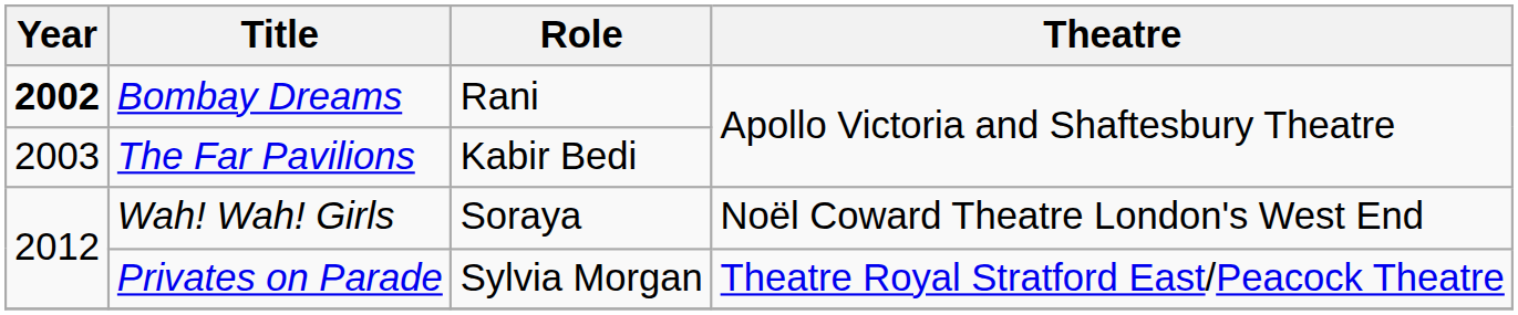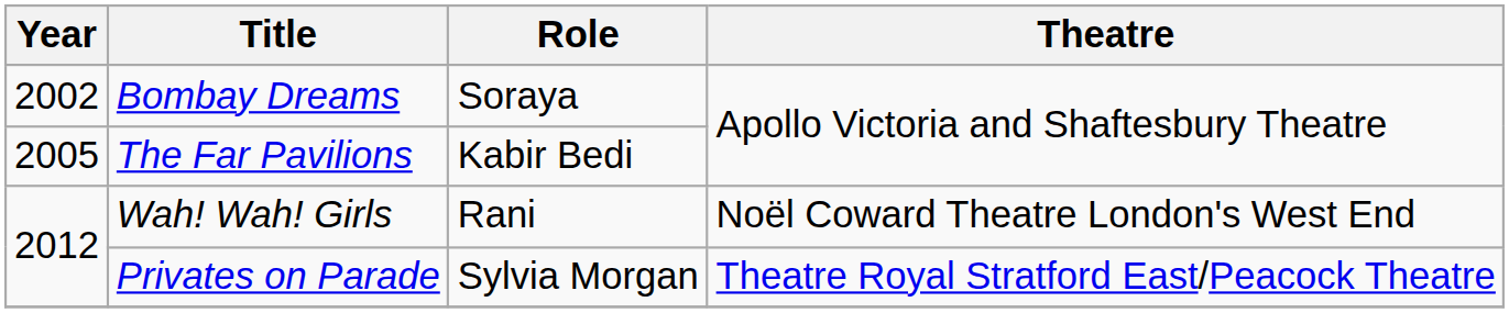Bombay Dreams | Year: bold -> normal
Bombay Dreams | Role: Rani -> Soraya
The Far Pavilions | Year: 2003 -> 2005
Wah! Wah! Girls | Role: Soraya -> Rani
